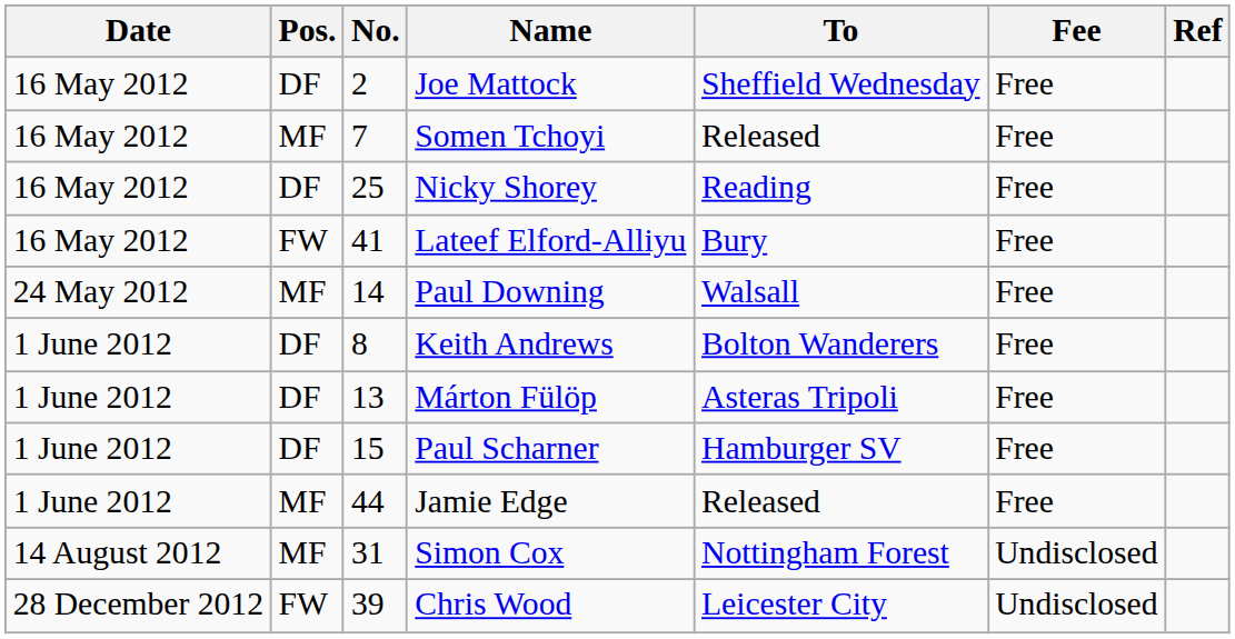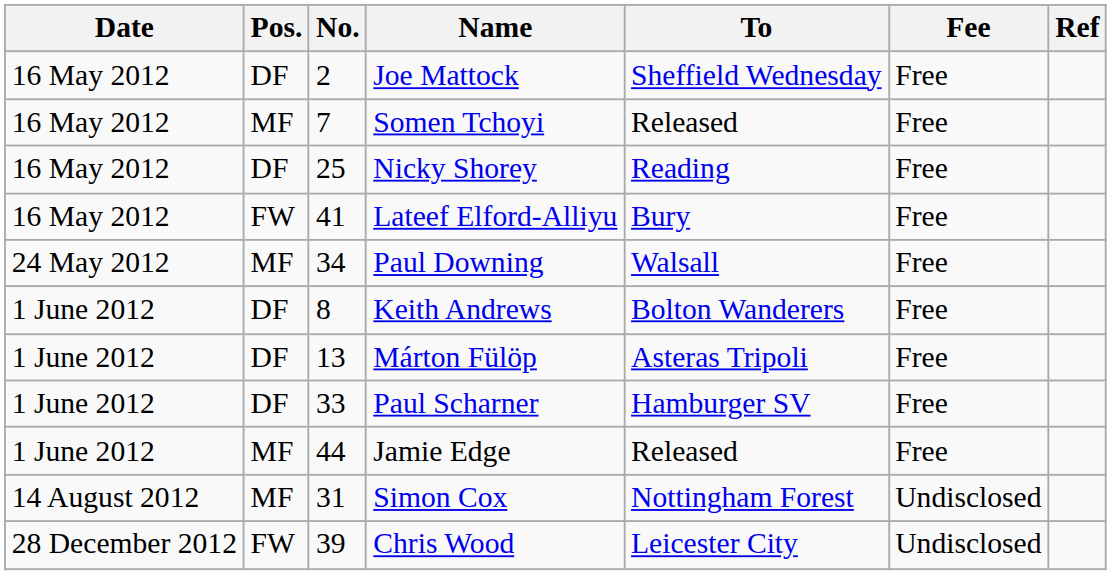Paul Downing | No.: 14 -> 34
Paul Scharner | No.: 15 -> 33
